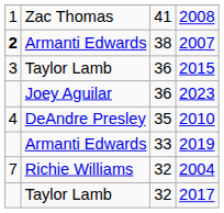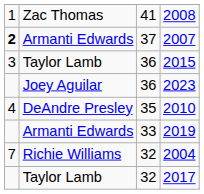2007 | column 3: 38 -> 37
